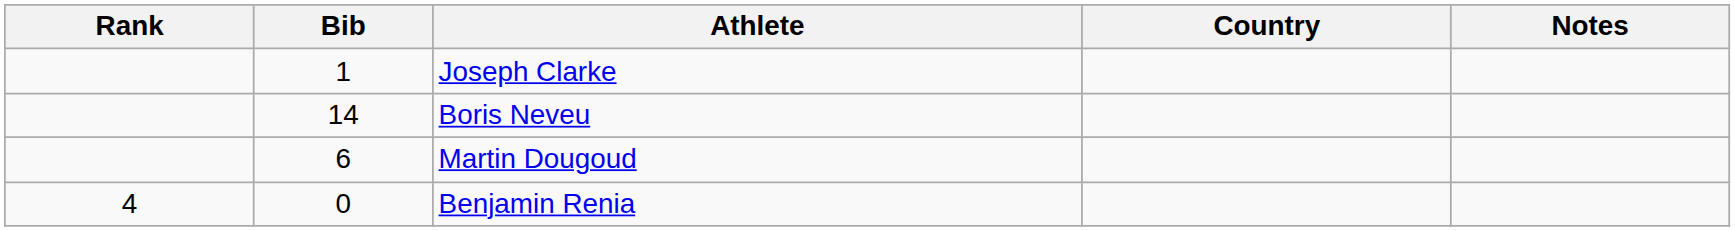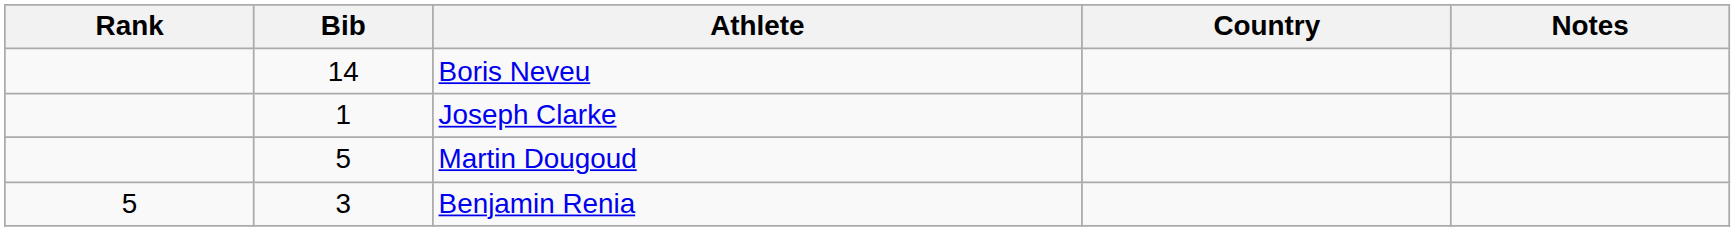rows swapped: Joseph Clarke <-> Boris Neveu
Martin Dougoud | Bib: 6 -> 5
Benjamin Renia | Rank: 4 -> 5
Benjamin Renia | Bib: 0 -> 3
